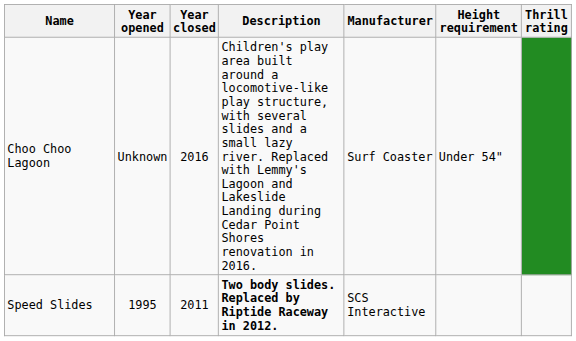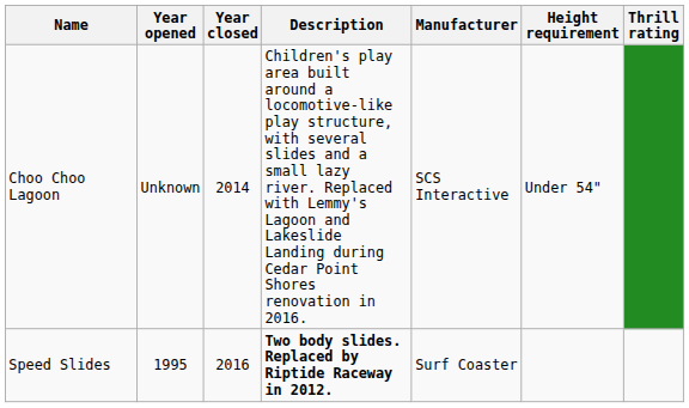Choo Choo Lagoon | Year closed: 2016 -> 2014
Choo Choo Lagoon | Manufacturer: Surf Coaster -> SCS Interactive
Speed Slides | Year closed: 2011 -> 2016
Speed Slides | Manufacturer: SCS Interactive -> Surf Coaster
